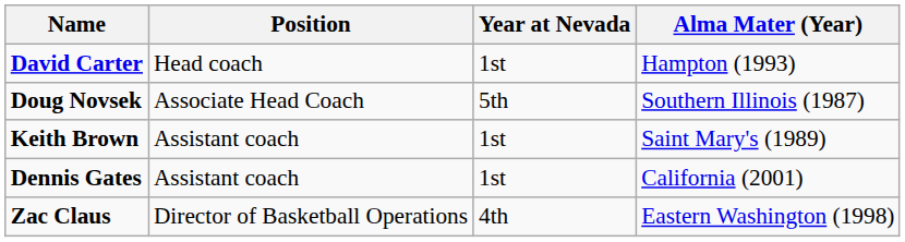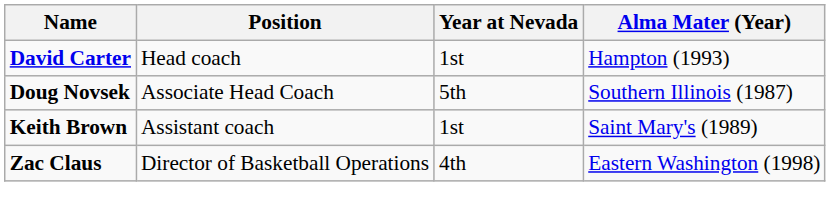- row: Dennis Gates | Assistant coach | 1st | California (2001)
